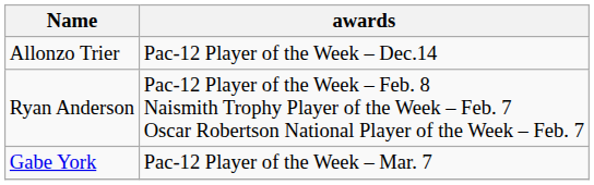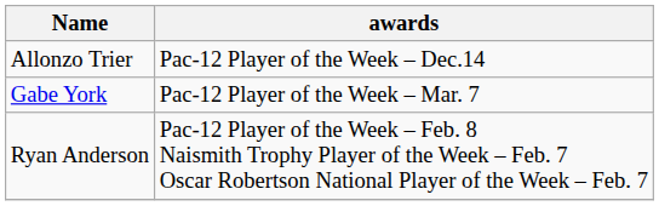rows swapped: Ryan Anderson <-> Gabe York
